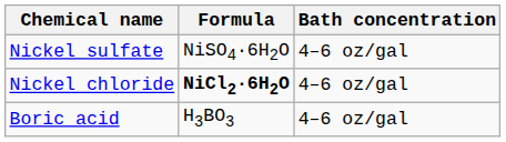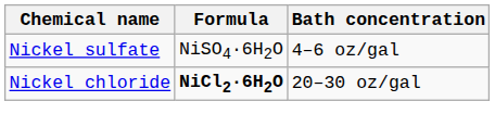Nickel chloride | Bath concentration: 4–6 oz/gal -> 20–30 oz/gal
- row: Boric acid | H3BO3 | 4–6 oz/gal
